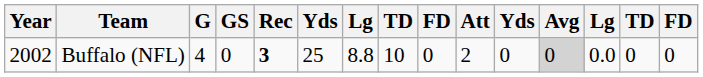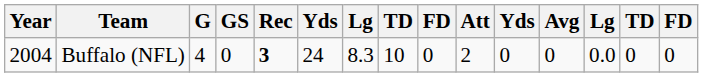Buffalo (NFL) | Year: 2002 -> 2004
Buffalo (NFL) | column 6: 25 -> 24
Buffalo (NFL) | column 7: 8.8 -> 8.3
Buffalo (NFL) | Avg: lightgrey background -> no background
